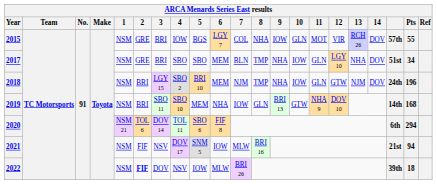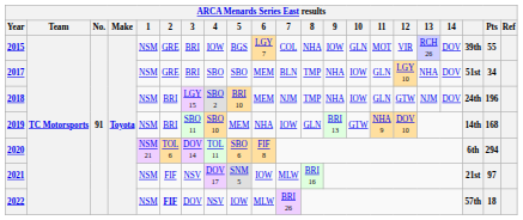2015 | column 19: 57th -> 39th
2021 | Pts: 94 -> 97
2022 | column 19: 39th -> 57th
